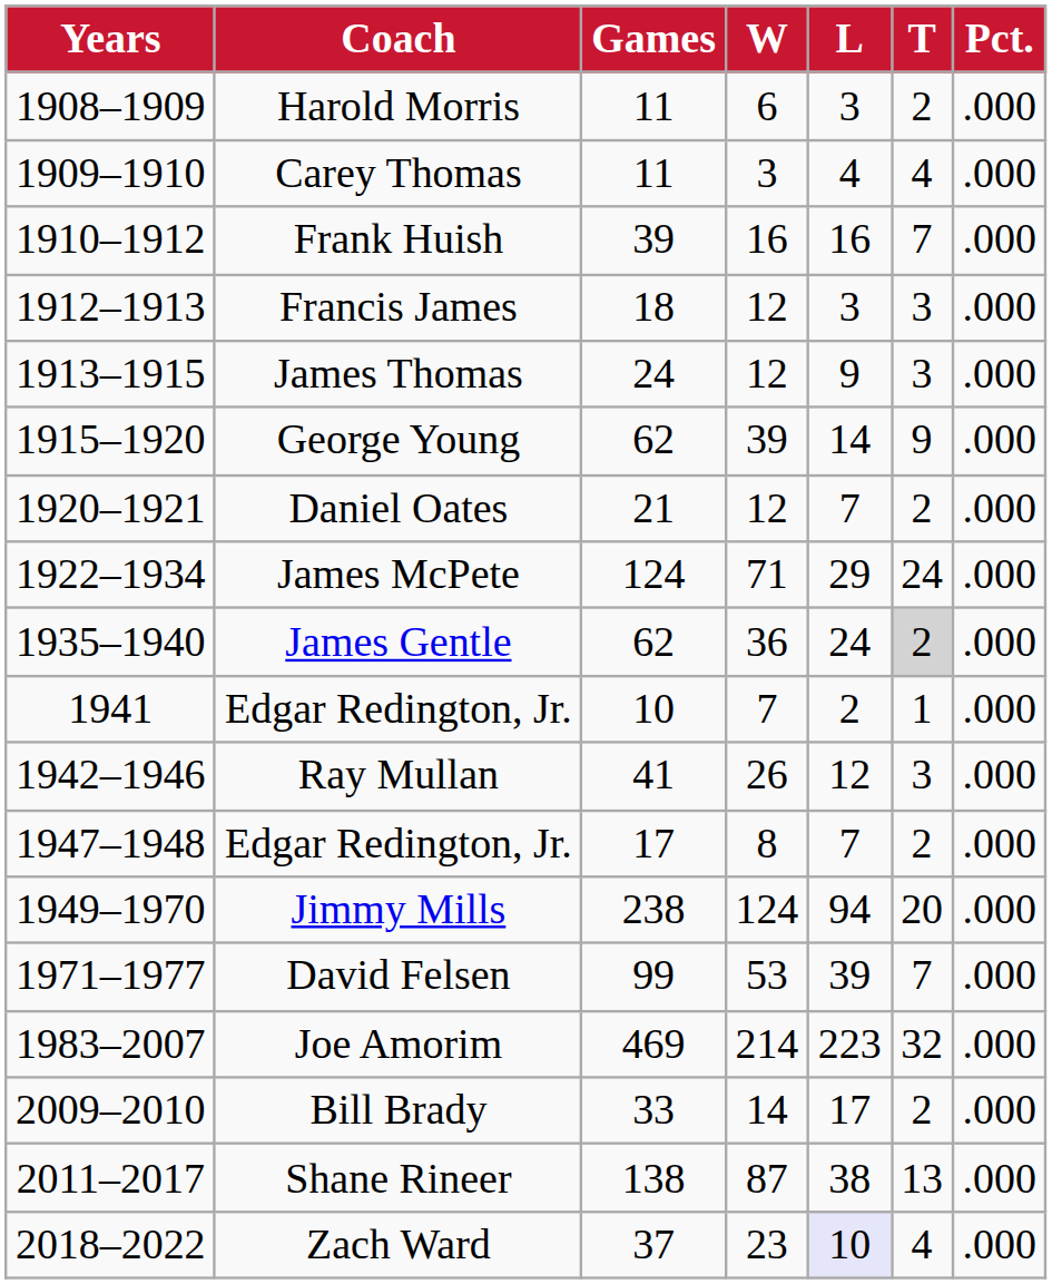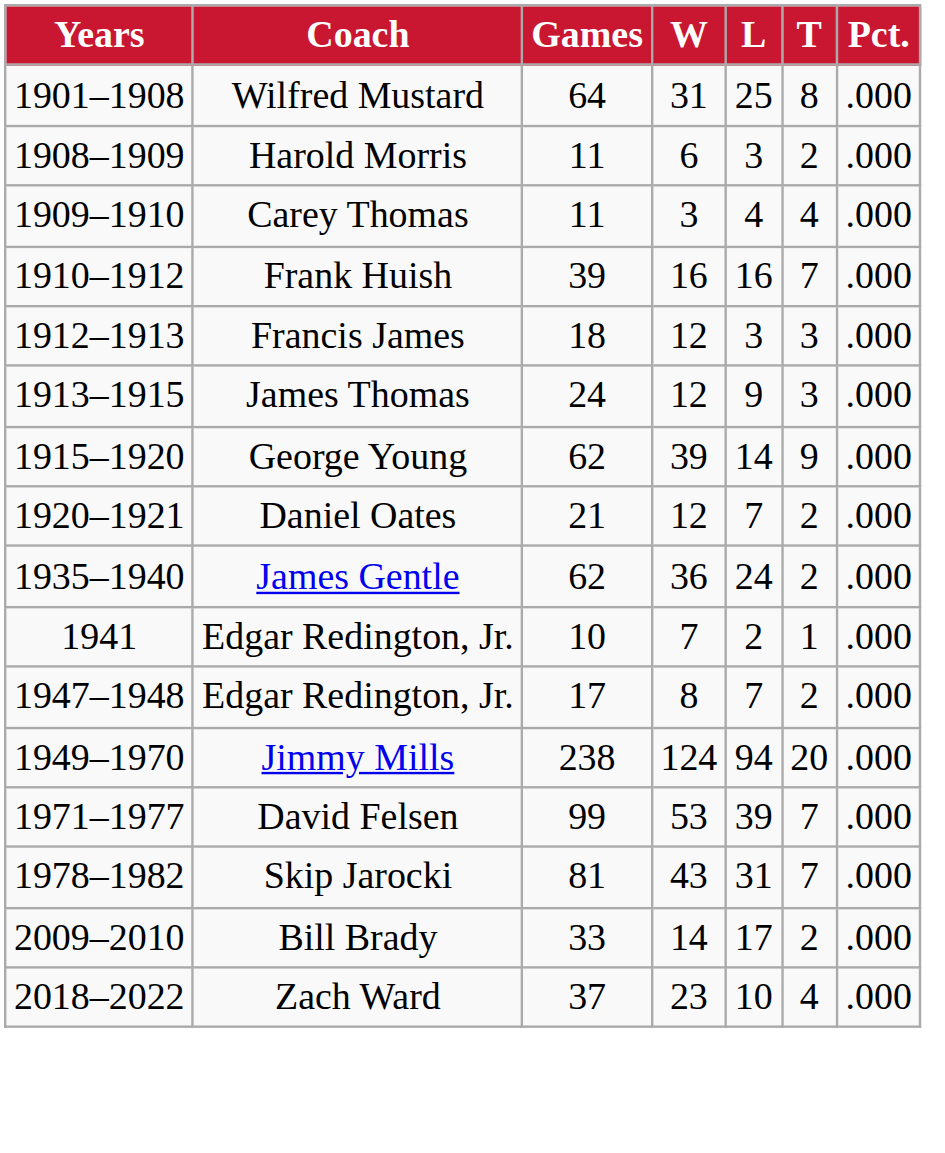+ row: 1901–1908 | Wilfred Mustard | 64 | 31 | 25 | 8 | .000
- row: 1922–1934 | James McPete | 124 | 71 | 29 | 24 | .000
James Gentle | T: lightgrey background -> no background
- row: 1942–1946 | Ray Mullan | 41 | 26 | 12 | 3 | .000
+ row: 1978–1982 | Skip Jarocki | 81 | 43 | 31 | 7 | .000
- row: 1983–2007 | Joe Amorim | 469 | 214 | 223 | 32 | .000
- row: 2011–2017 | Shane Rineer | 138 | 87 | 38 | 13 | .000
Zach Ward | L: lavender background -> no background
